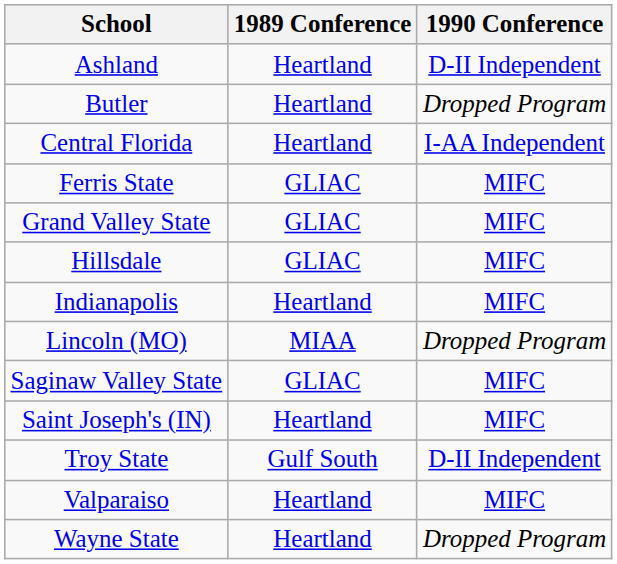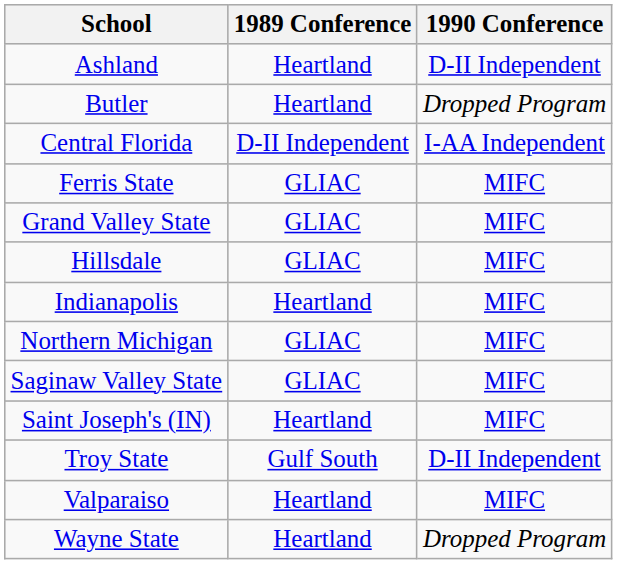Central Florida | 1989 Conference: Heartland -> D-II Independent
- row: Lincoln (MO) | MIAA | Dropped Program
+ row: Northern Michigan | GLIAC | MIFC
